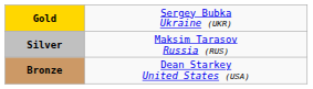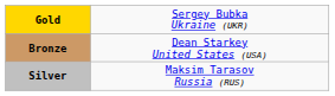rows swapped: Silver <-> Bronze
